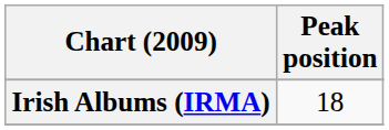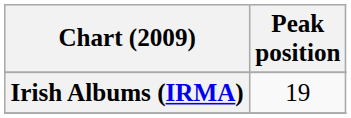Irish Albums (IRMA) | Peak position: 18 -> 19
